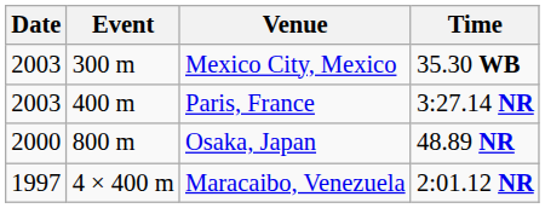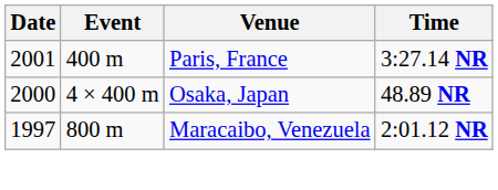- row: 2003 | 300 m | Mexico City, Mexico | 35.30 WB
Paris, France | Date: 2003 -> 2001
Osaka, Japan | Event: 800 m -> 4 × 400 m
Maracaibo, Venezuela | Event: 4 × 400 m -> 800 m
